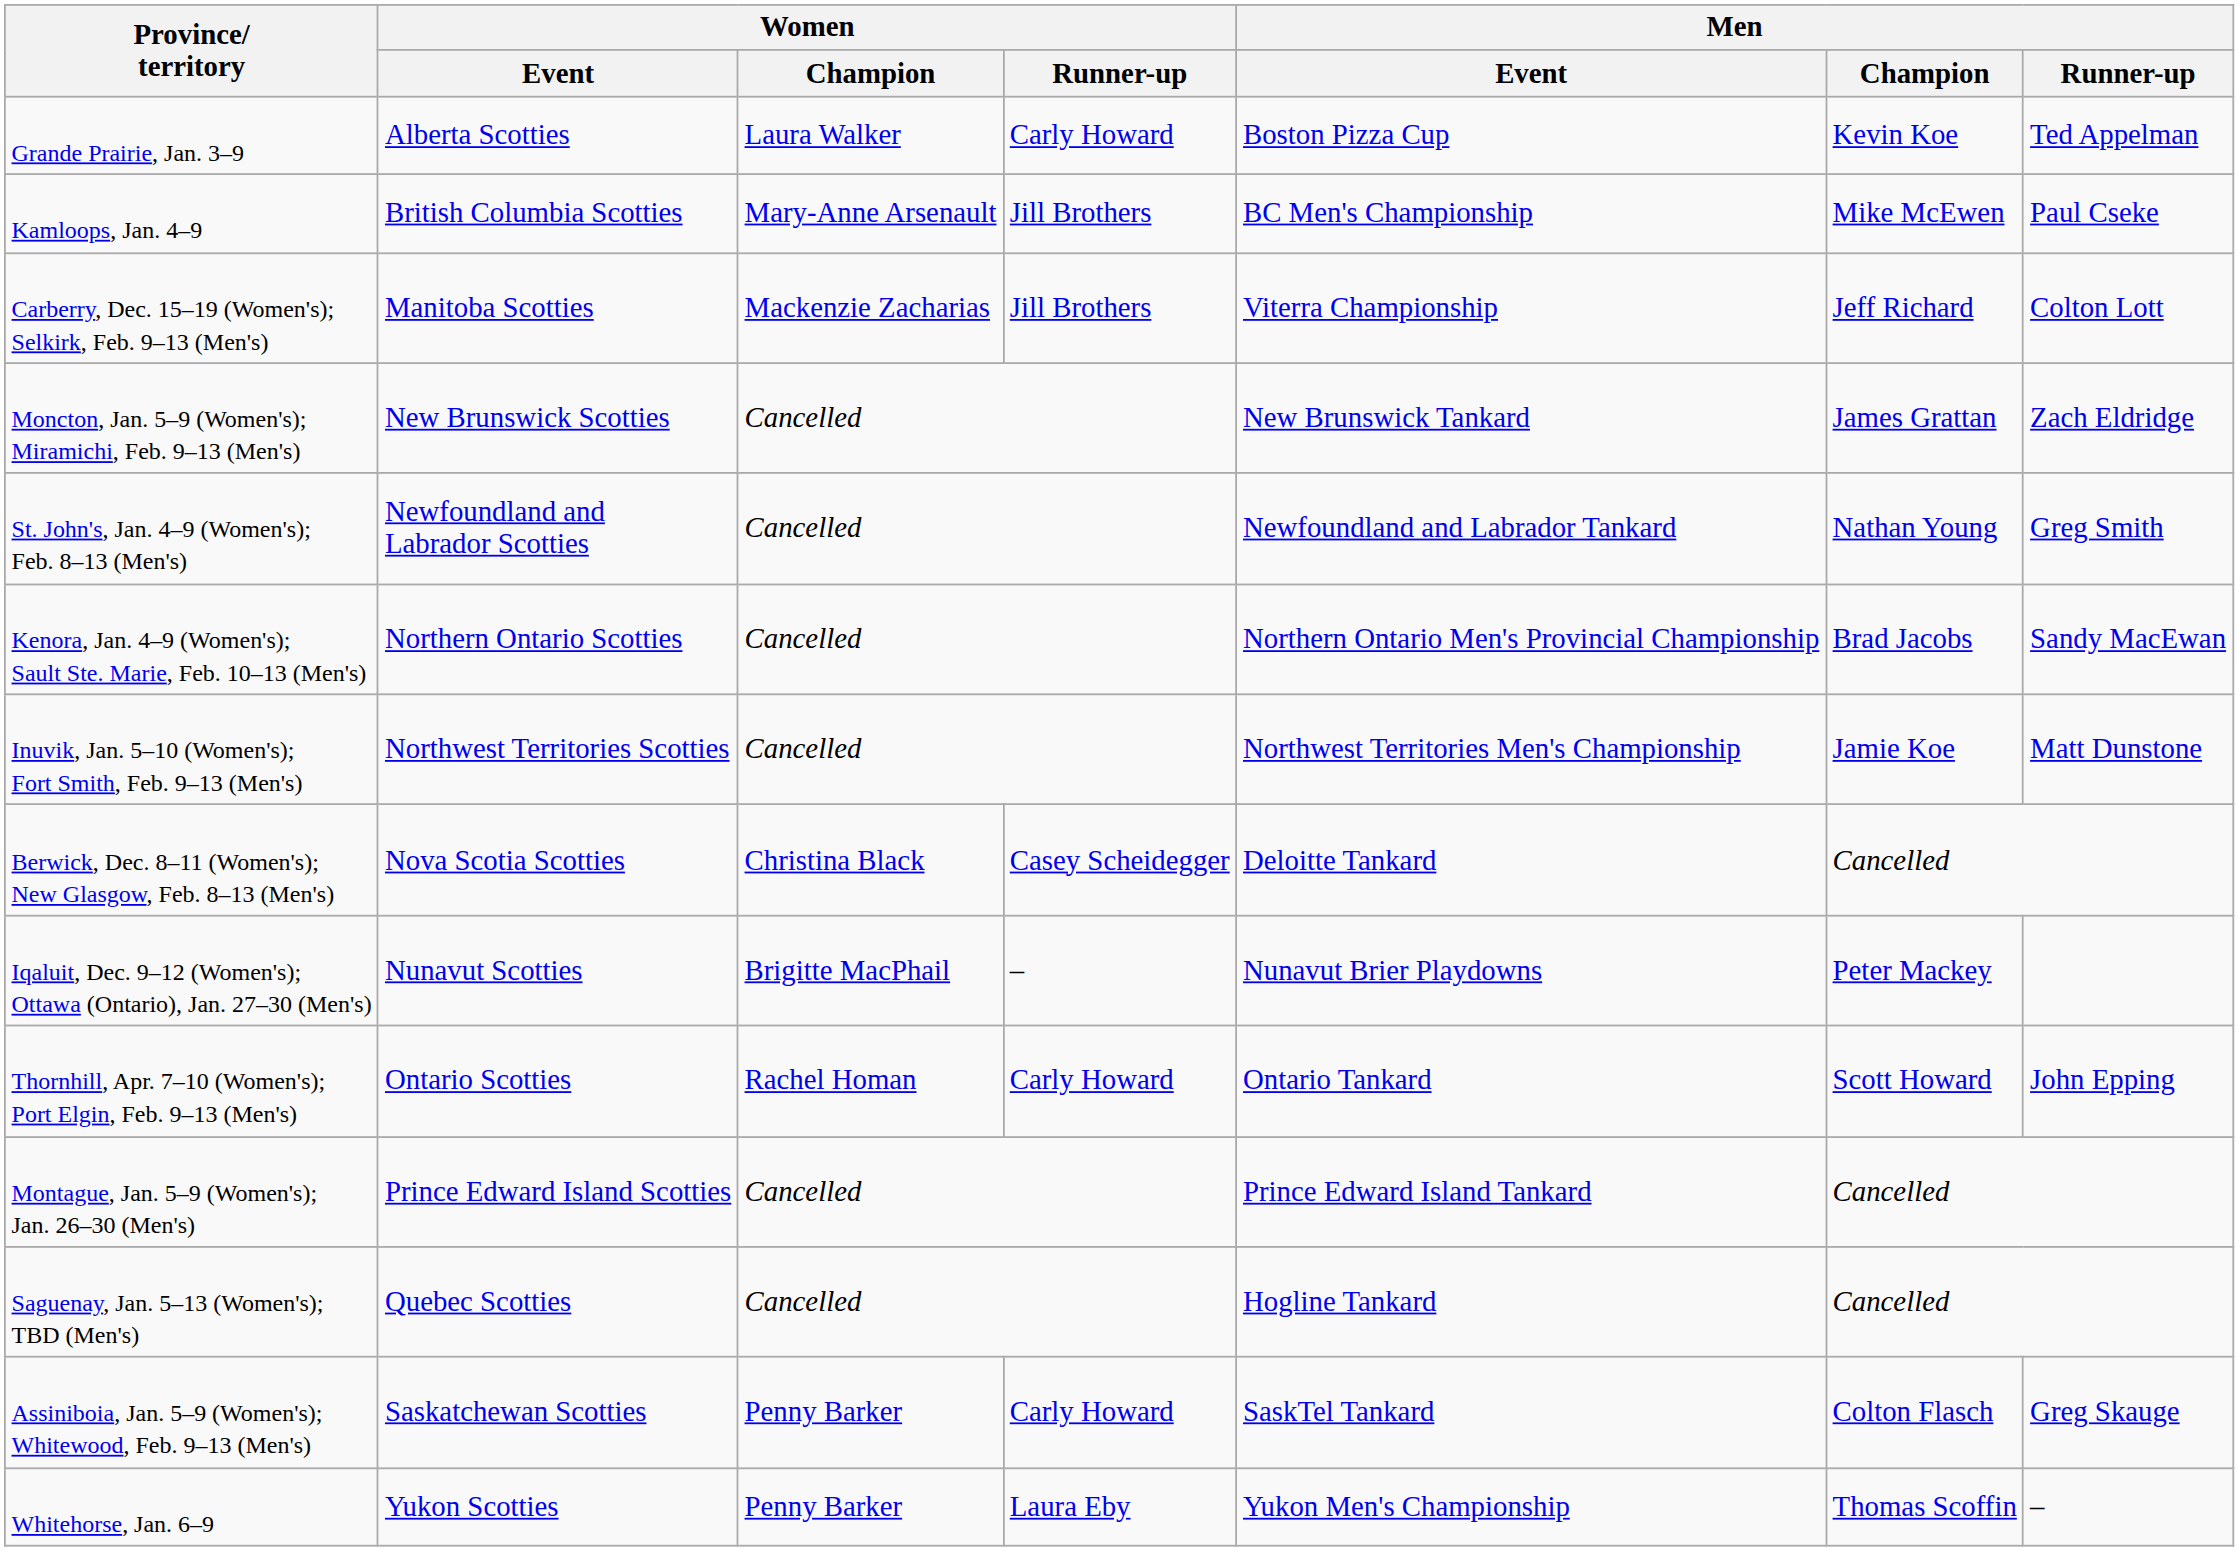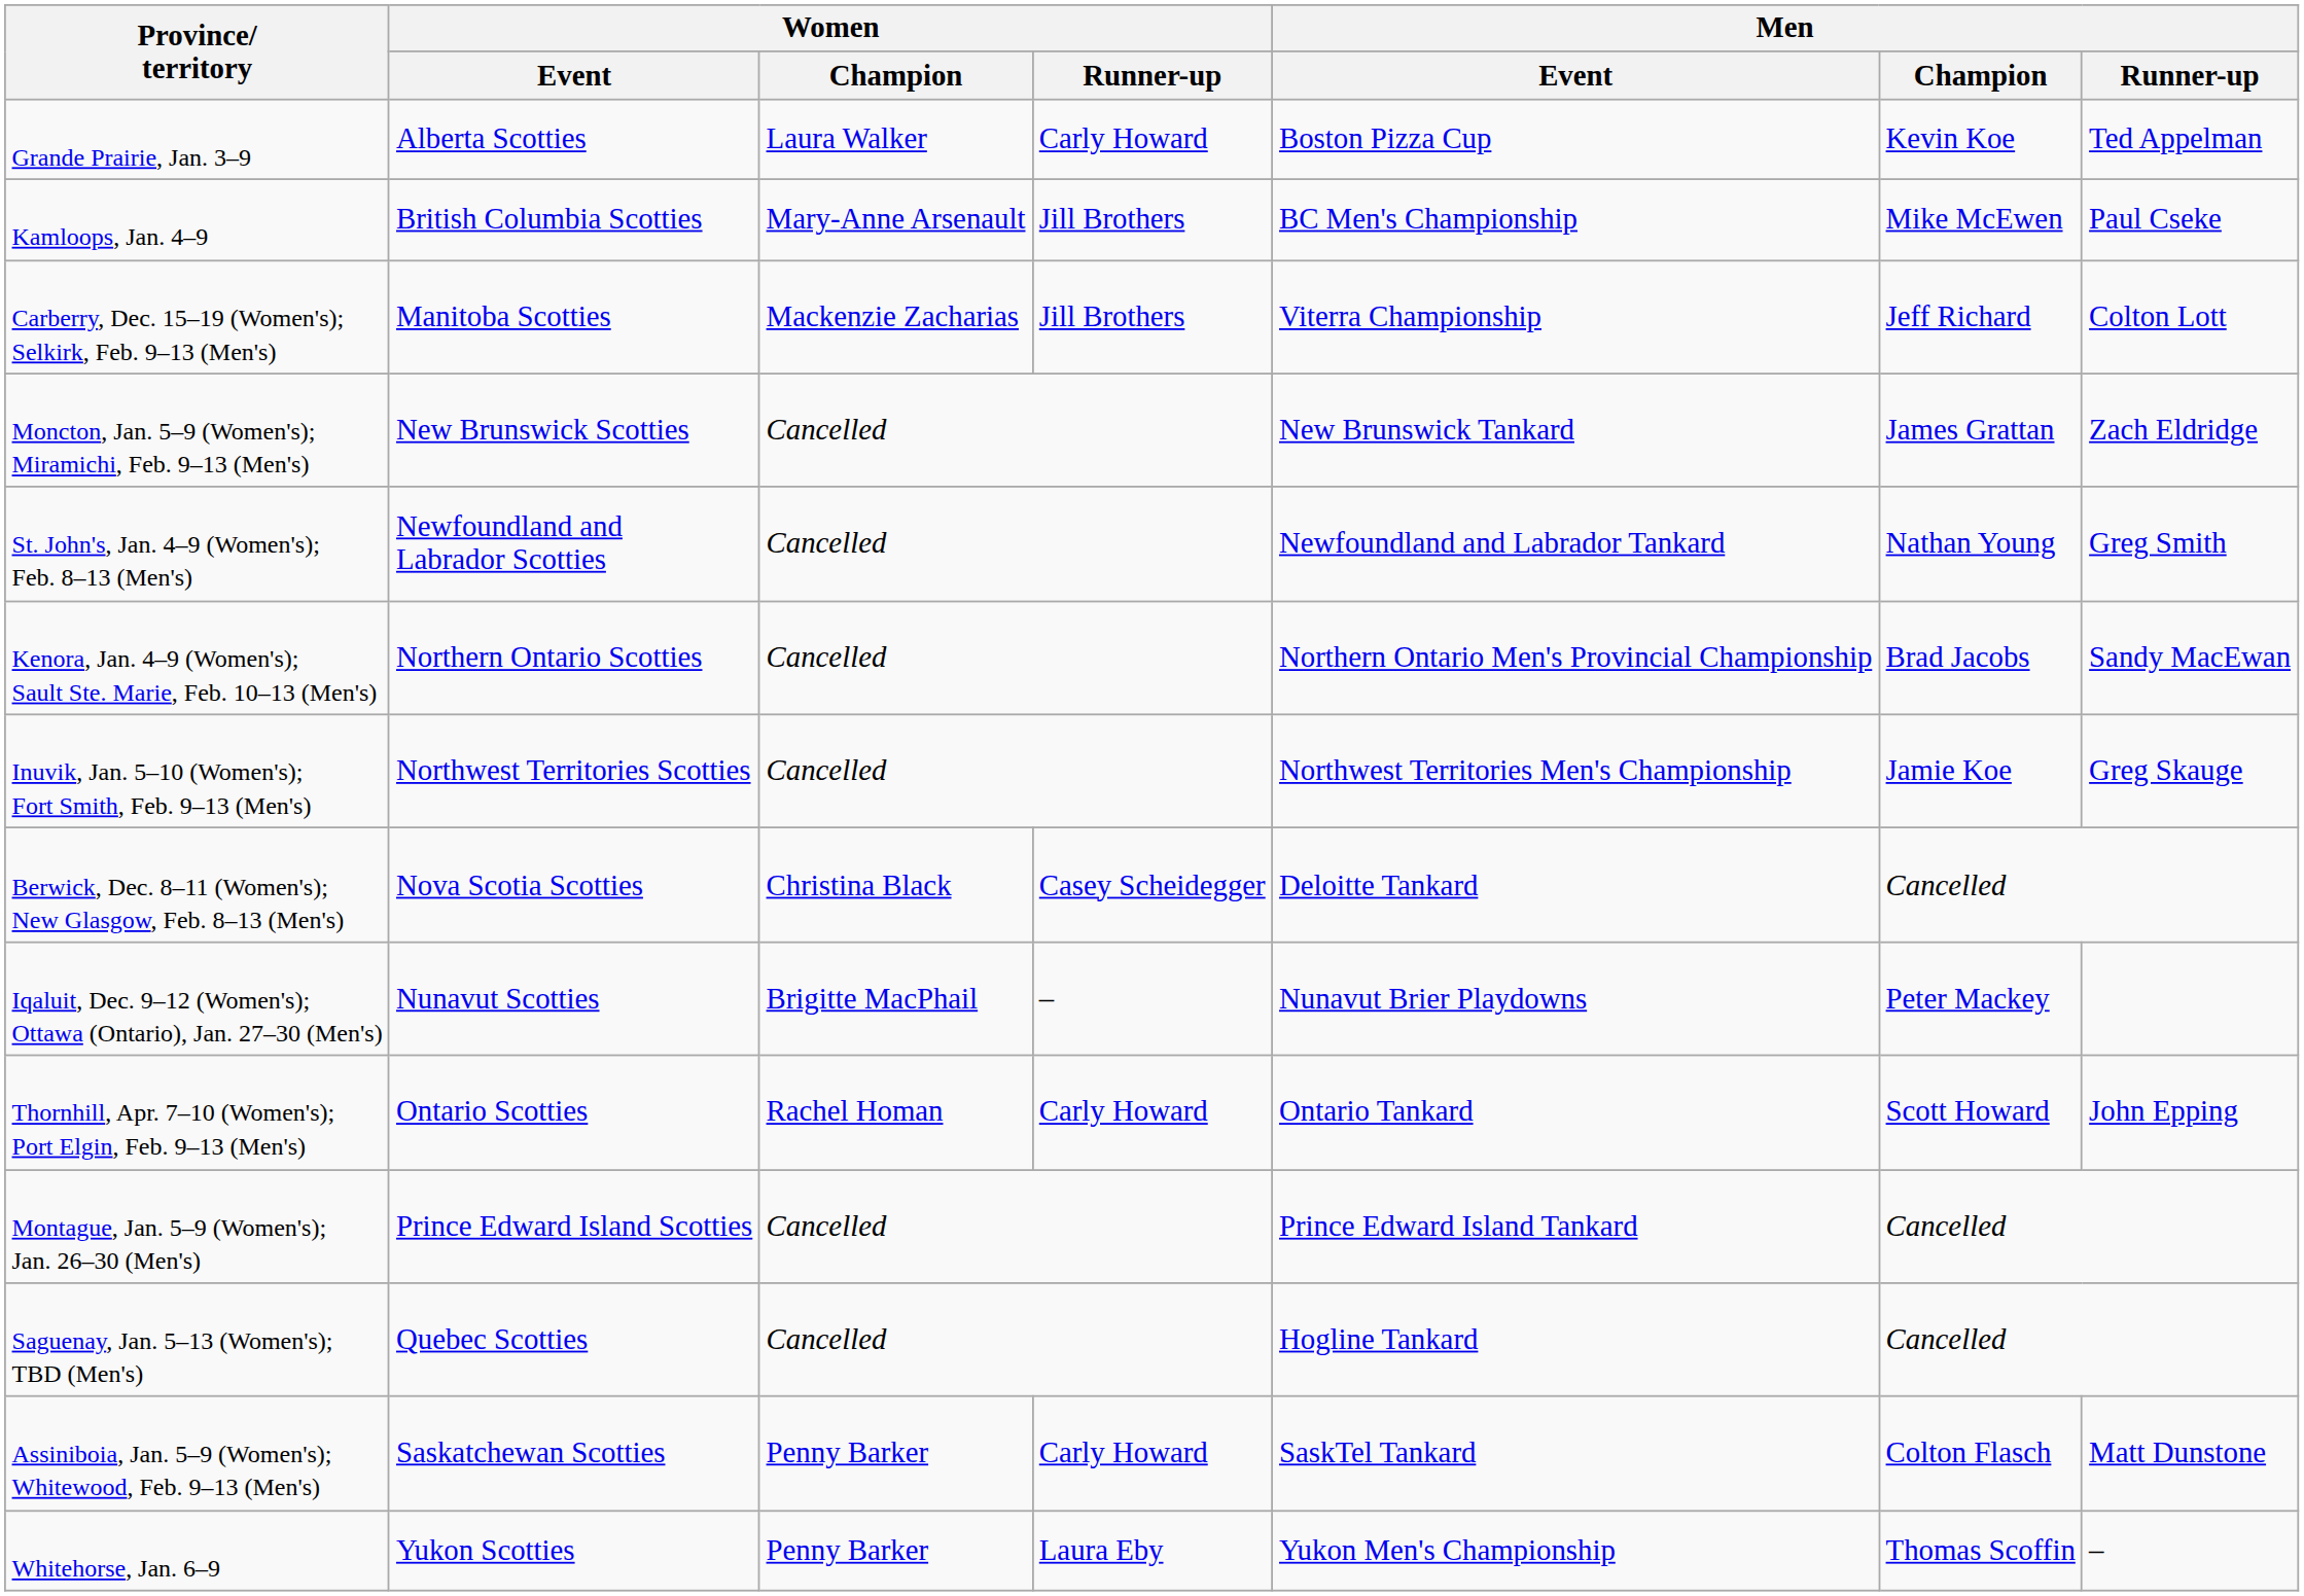Inuvik, Jan. 5–10 (Women's); Fort Smith, Feb. 9–13 (Men's) | Men / Runner-up: Matt Dunstone -> Greg Skauge
Assiniboia, Jan. 5–9 (Women's); Whitewood, Feb. 9–13 (Men's) | Men / Runner-up: Greg Skauge -> Matt Dunstone
